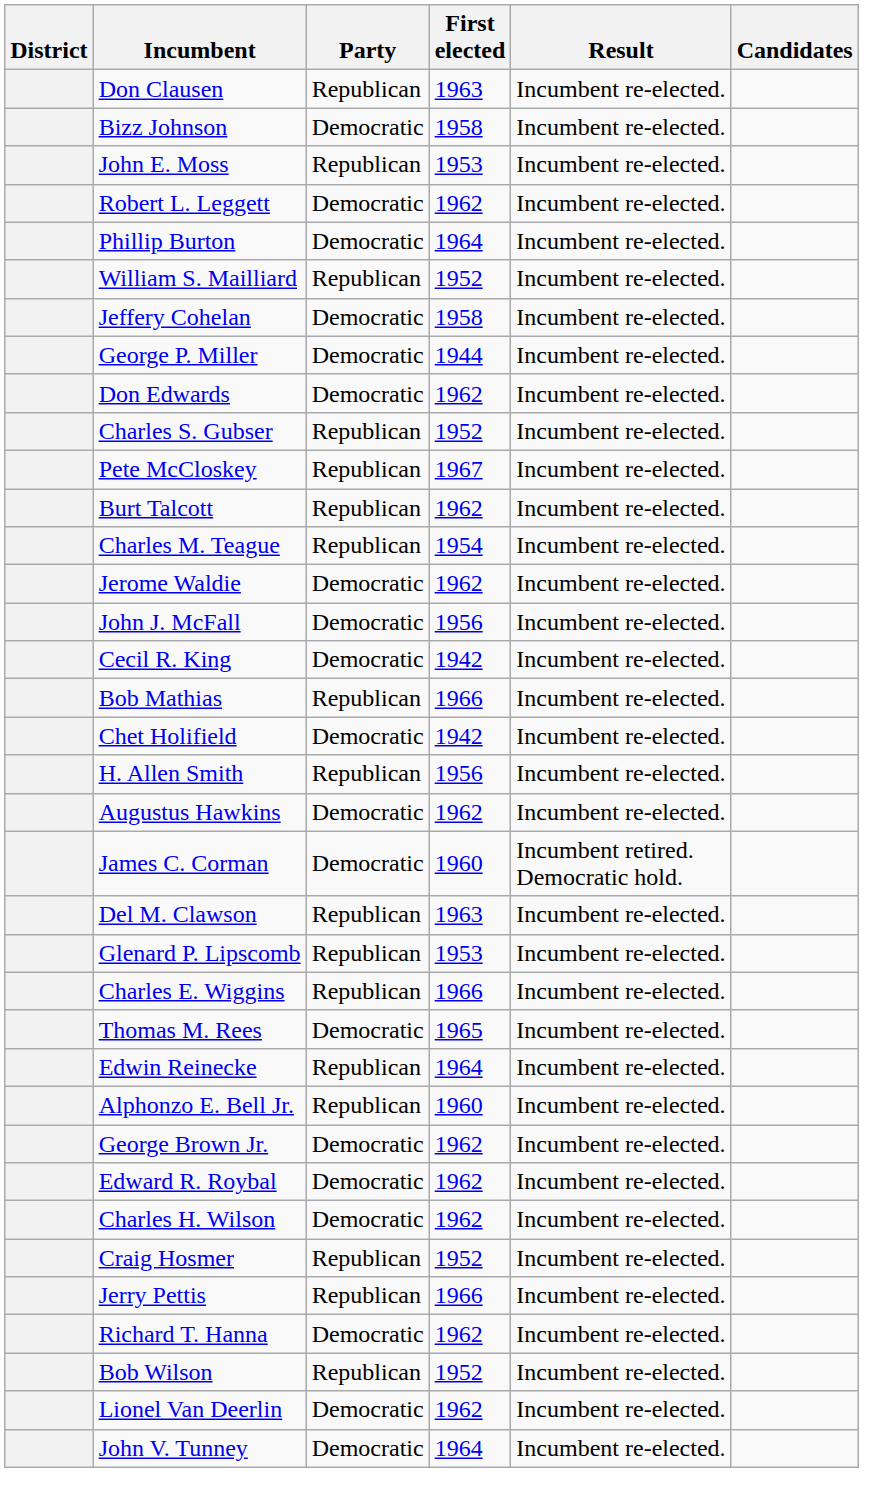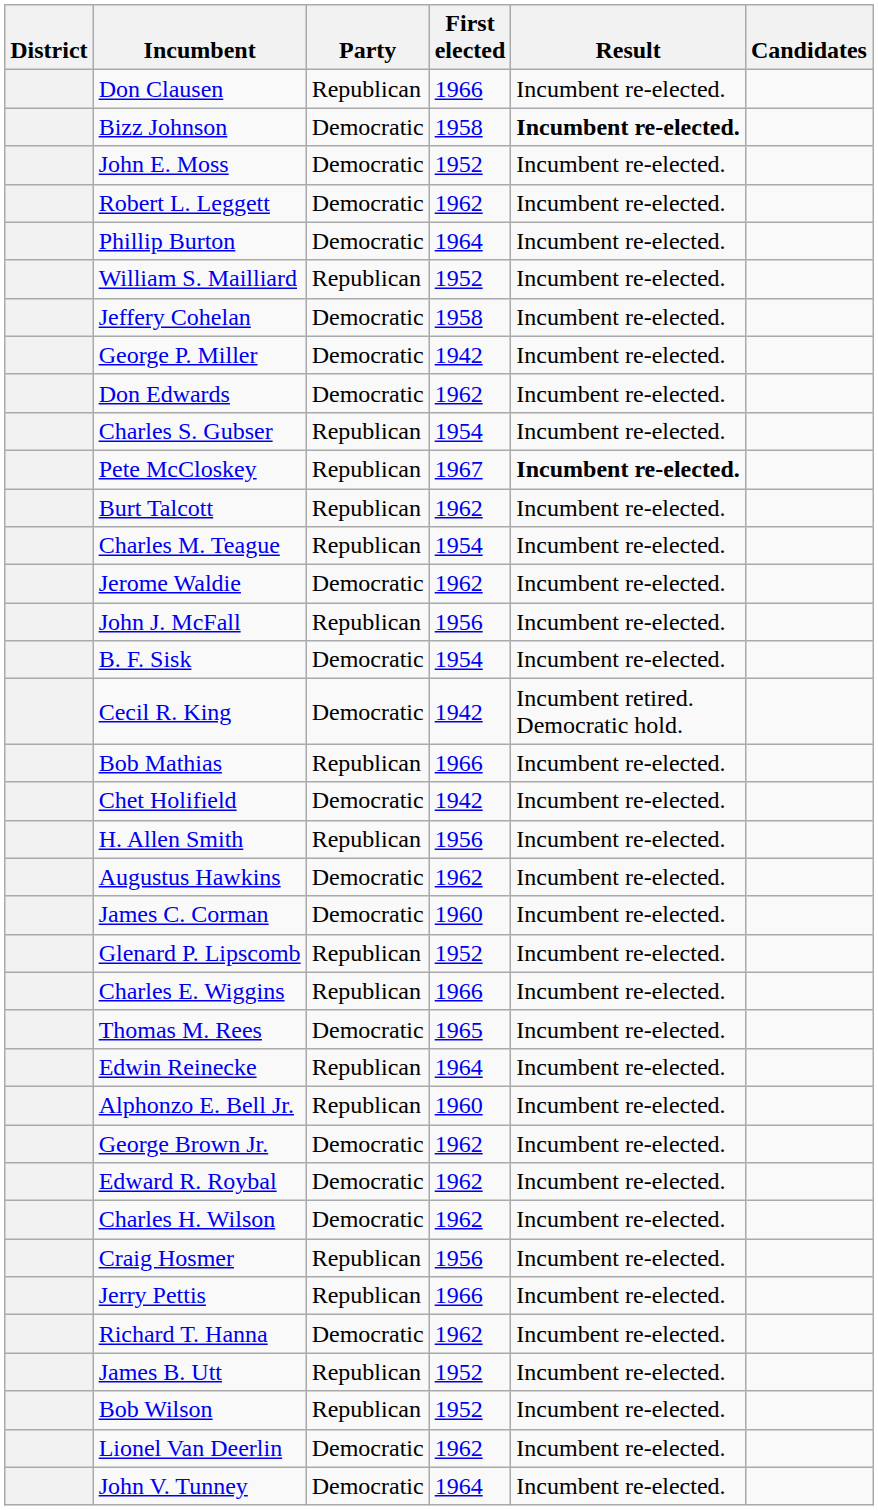Don Clausen | First elected: 1963 -> 1966
Bizz Johnson | Result: normal -> bold
John E. Moss | Party: Republican -> Democratic
John E. Moss | First elected: 1953 -> 1952
George P. Miller | First elected: 1944 -> 1942
Charles S. Gubser | First elected: 1952 -> 1954
Pete McCloskey | Result: normal -> bold
John J. McFall | Party: Democratic -> Republican
+ row: B. F. Sisk | Democratic | 1954 | Incumbent re-elected.
Cecil R. King | Result: Incumbent re-elected. -> Incumbent retired. Democratic hold.
James C. Corman | Result: Incumbent retired. Democratic hold. -> Incumbent re-elected.
- row: Del M. Clawson | Republican | 1963 | Incumbent re-elected.
Glenard P. Lipscomb | First elected: 1953 -> 1952
Craig Hosmer | First elected: 1952 -> 1956
+ row: James B. Utt | Republican | 1952 | Incumbent re-elected.
